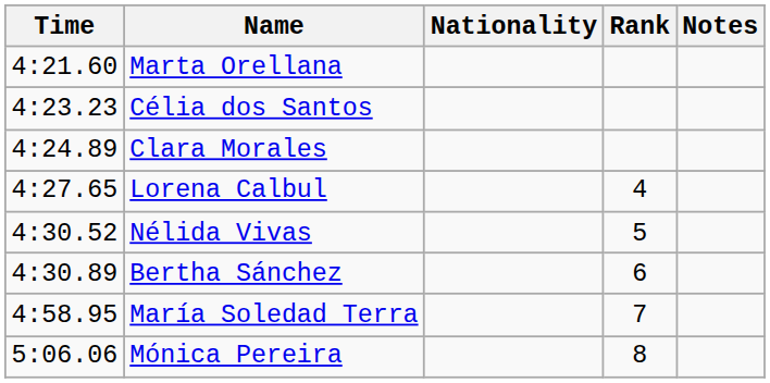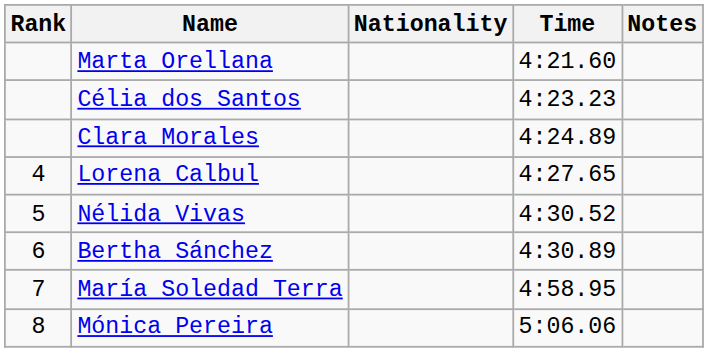columns swapped: Rank <-> Time
